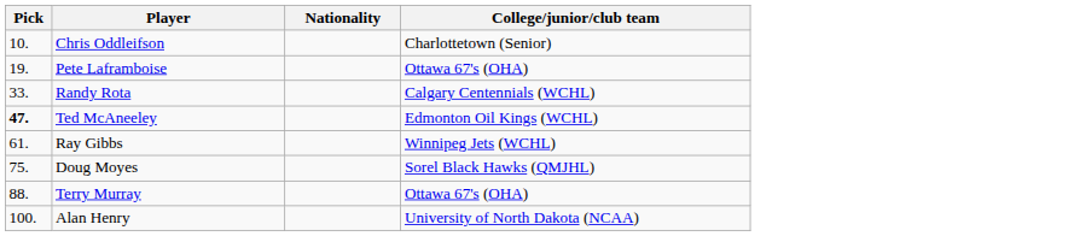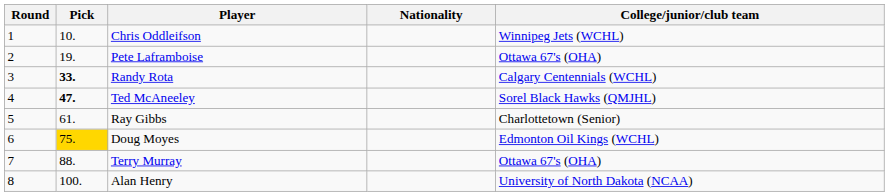+ column: Round | 1 | 2 | 3 | 4 | 5 | 6 | 7 | 8
Chris Oddleifson | College/junior/club team: Charlottetown (Senior) -> Winnipeg Jets (WCHL)
Randy Rota | Pick: normal -> bold
Ted McAneeley | College/junior/club team: Edmonton Oil Kings (WCHL) -> Sorel Black Hawks (QMJHL)
Ray Gibbs | College/junior/club team: Winnipeg Jets (WCHL) -> Charlottetown (Senior)
Doug Moyes | Pick: no background -> gold background
Doug Moyes | College/junior/club team: Sorel Black Hawks (QMJHL) -> Edmonton Oil Kings (WCHL)
